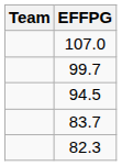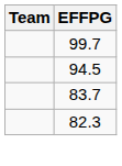- row: 107.0
